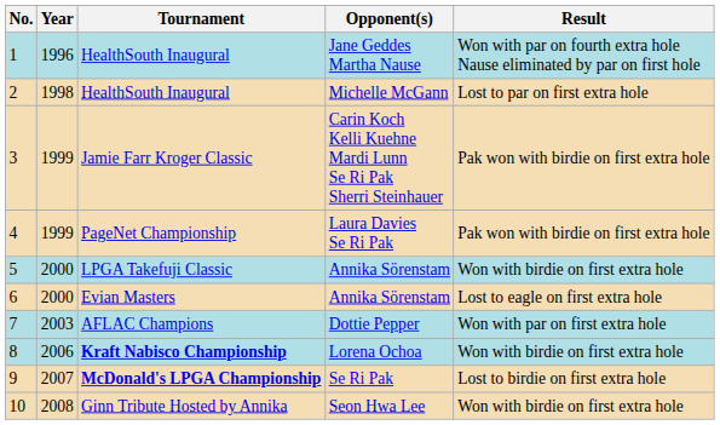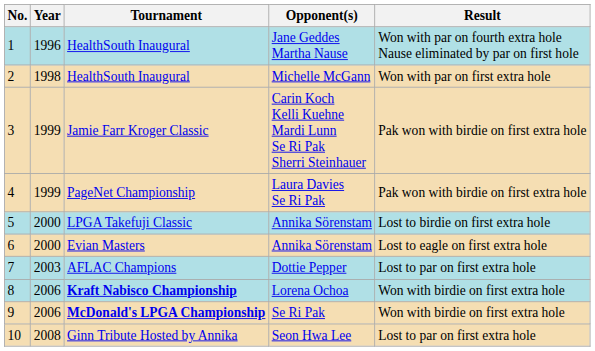HealthSouth Inaugural / Michelle McGann | Result: Lost to par on first extra hole -> Won with par on first extra hole
LPGA Takefuji Classic | Result: Won with birdie on first extra hole -> Lost to birdie on first extra hole
AFLAC Champions | Result: Won with par on first extra hole -> Lost to par on first extra hole
McDonald's LPGA Championship | Year: 2007 -> 2006
McDonald's LPGA Championship | Result: Lost to birdie on first extra hole -> Won with birdie on first extra hole
Ginn Tribute Hosted by Annika | Result: Won with birdie on first extra hole -> Lost to par on first extra hole
